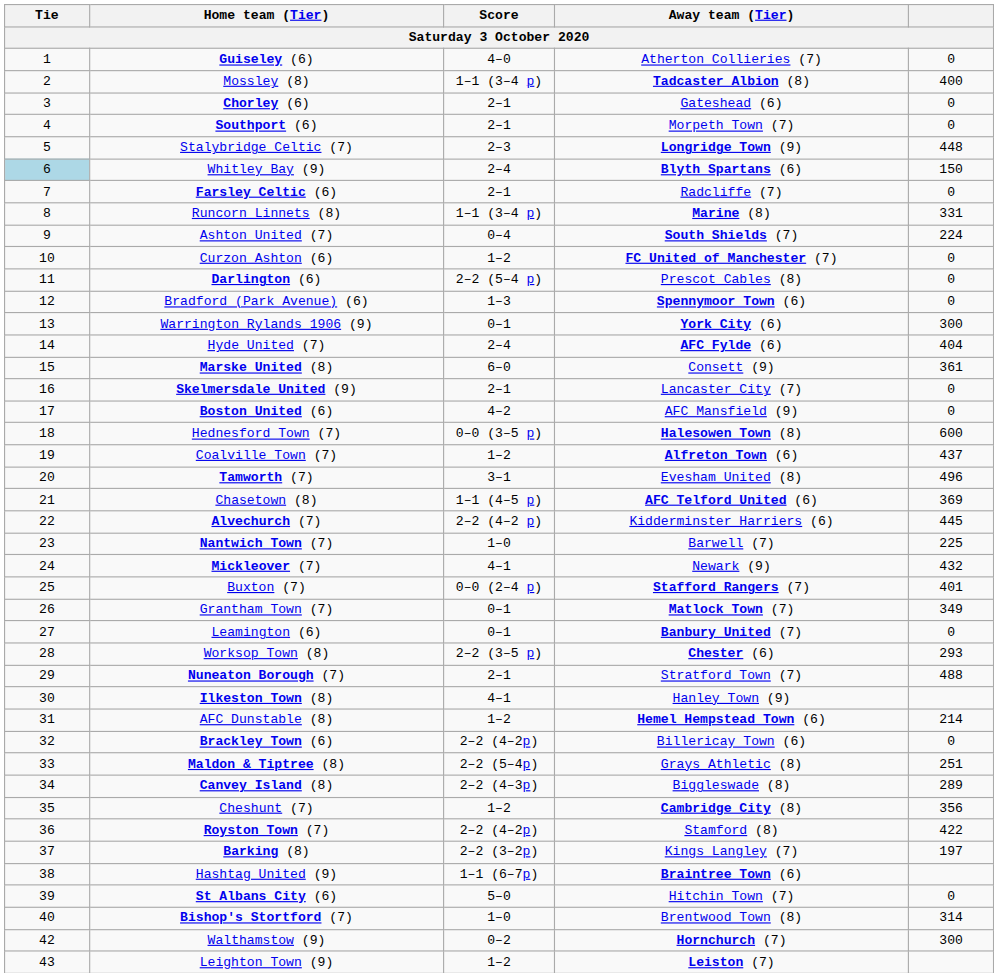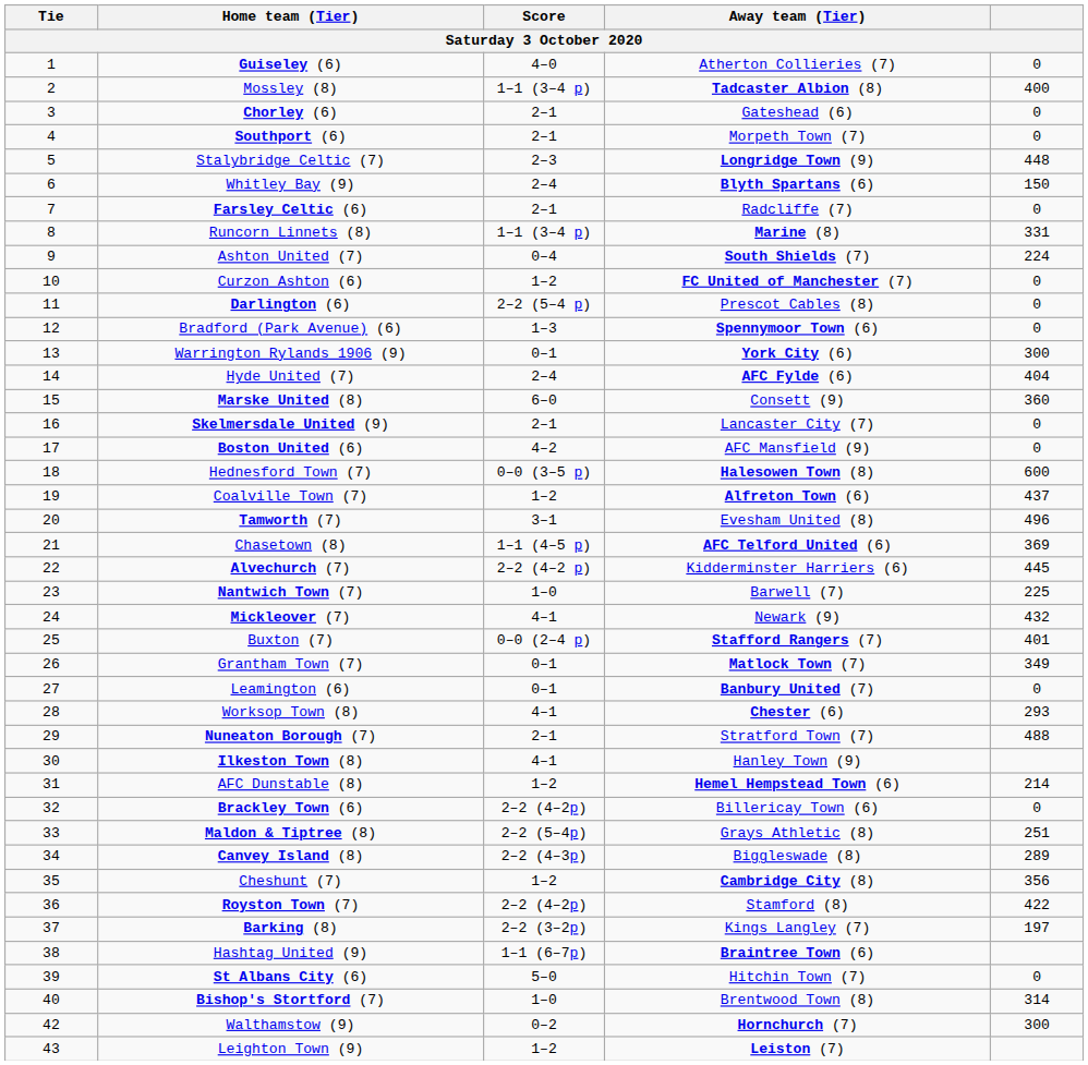Whitley Bay (9) | Tie: lightblue background -> no background
Marske United (8) | column 5: 361 -> 360
Worksop Town (8) | Score: 2–2 (3–5 p) -> 4–1
